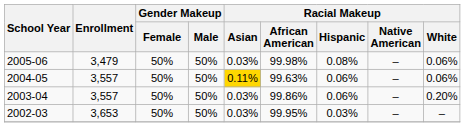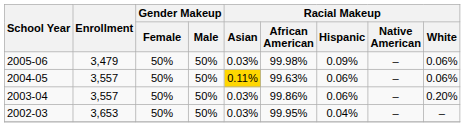2005-06 | Racial Makeup / Hispanic: 0.08% -> 0.09%
2002-03 | Racial Makeup / Hispanic: 0.03% -> 0.04%
